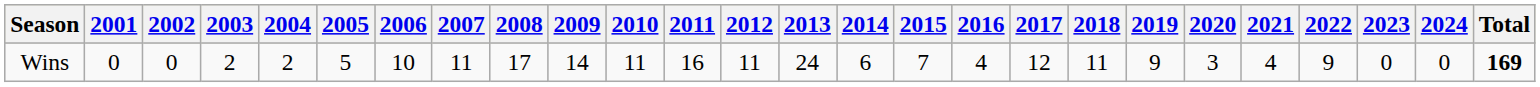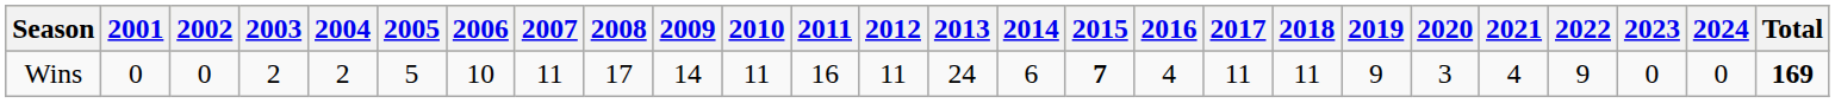Wins | 2015: normal -> bold
Wins | 2017: 12 -> 11
